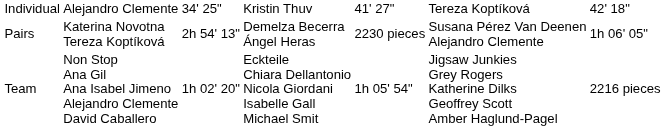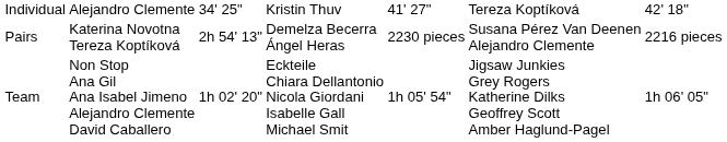Pairs | column 7: 1h 06' 05" -> 2216 pieces
Team | column 7: 2216 pieces -> 1h 06' 05"
